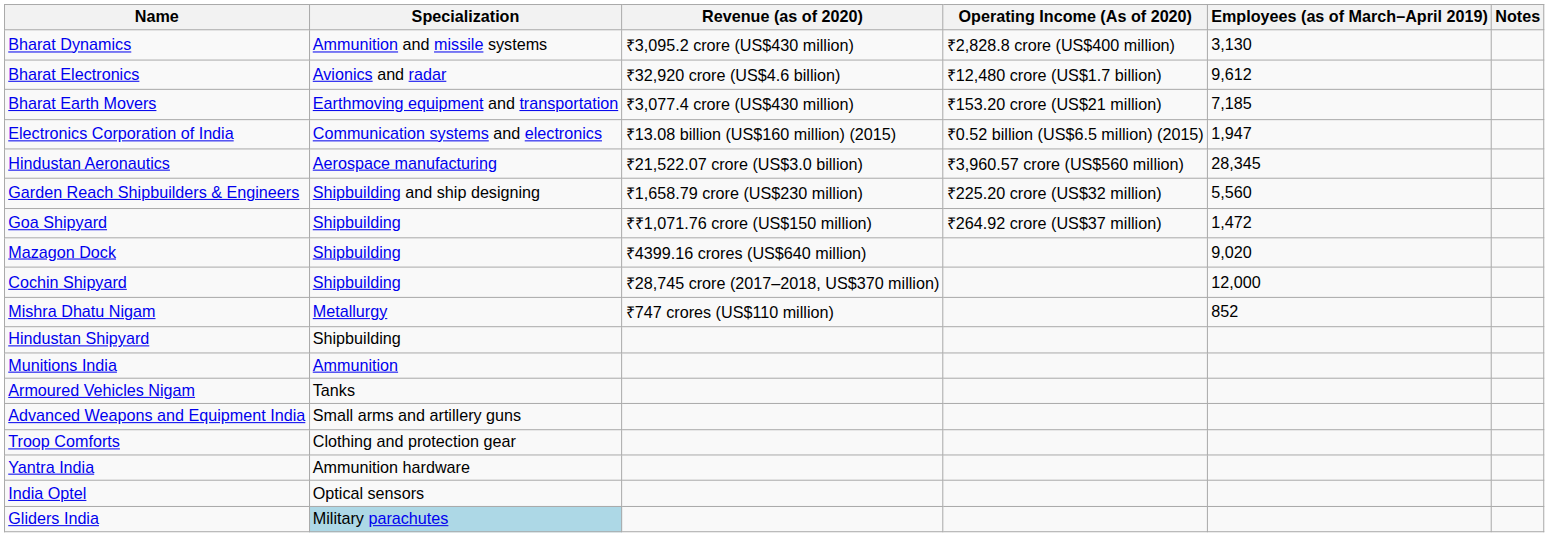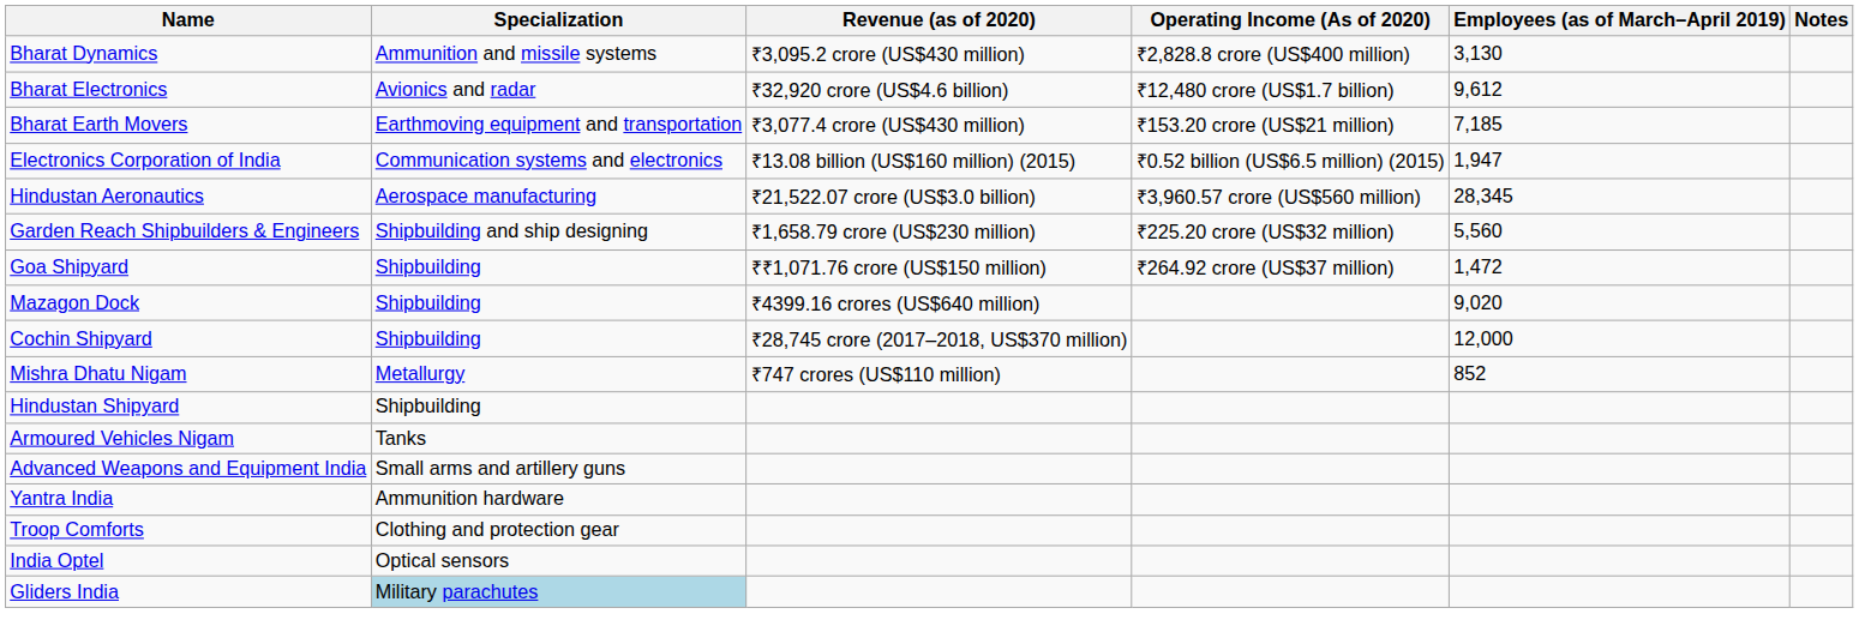- row: Munitions India | Ammunition
rows swapped: Troop Comforts <-> Yantra India
